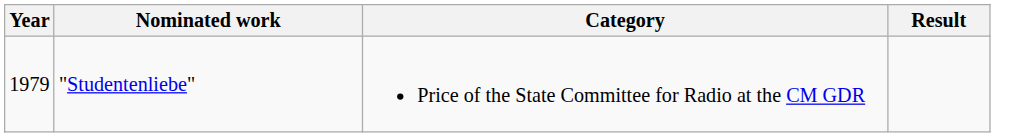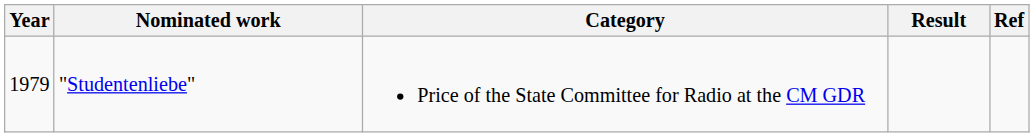+ column: Ref
